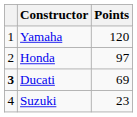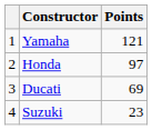Yamaha | Points: 120 -> 121
Ducati | column 1: bold -> normal
